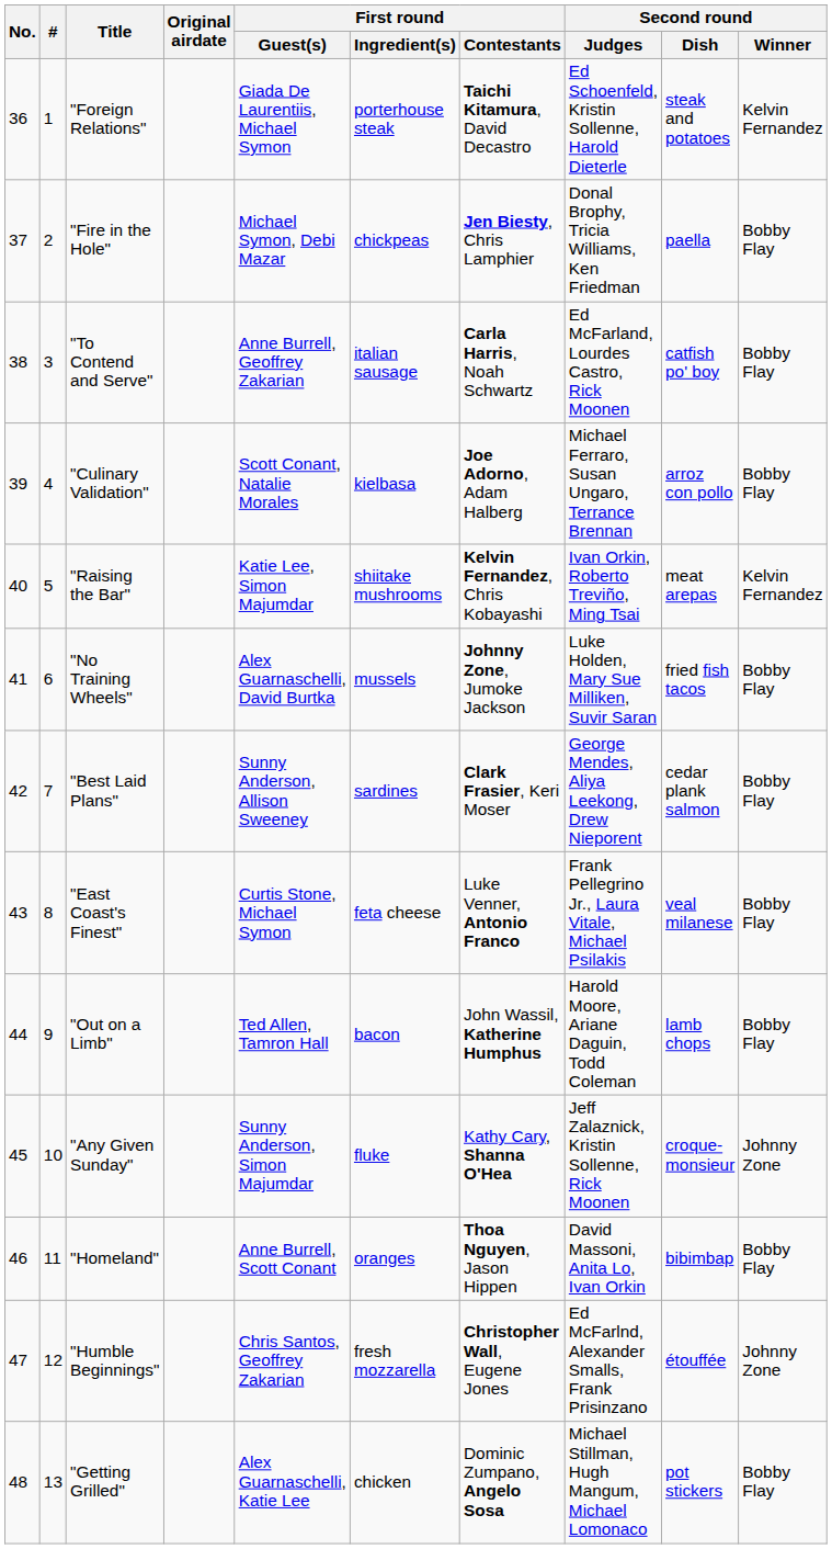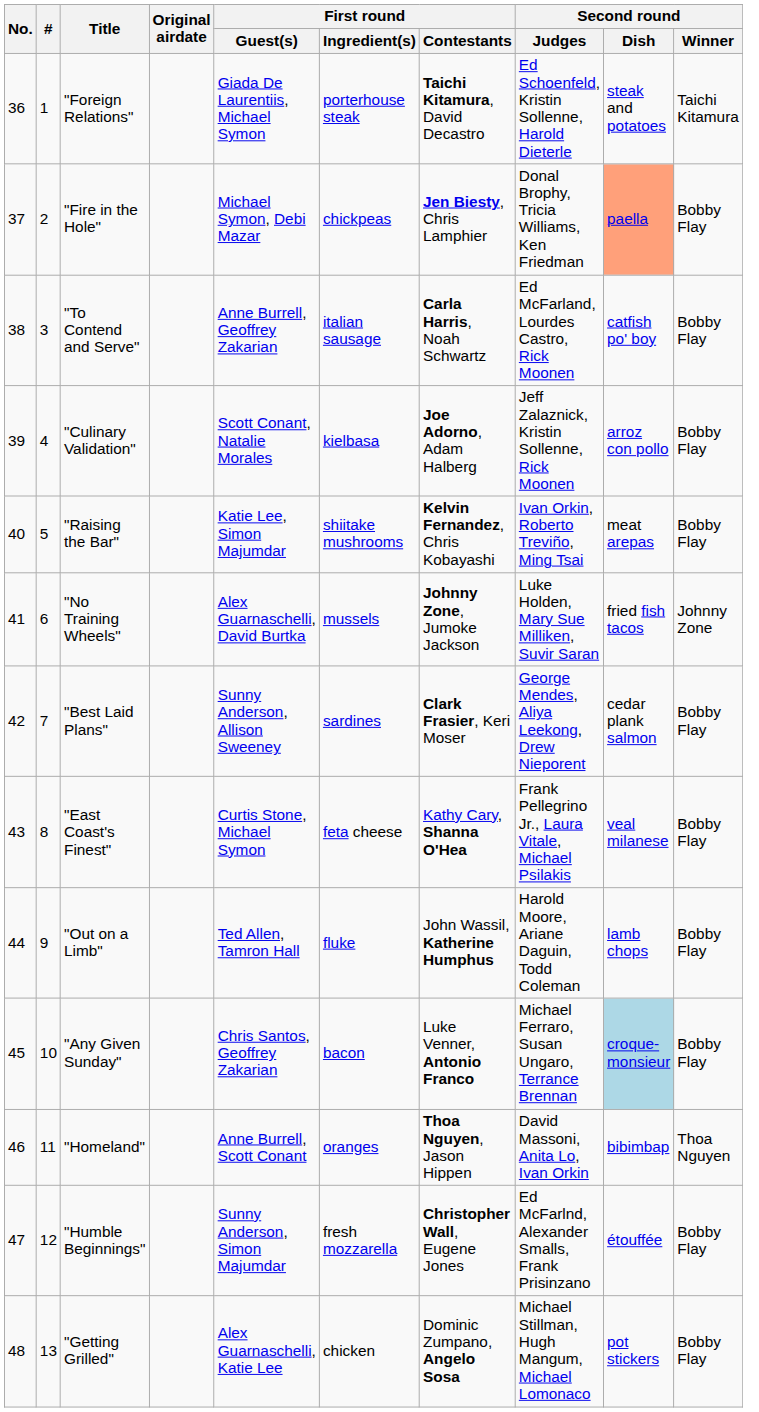"Foreign Relations" | Second round / Winner: Kelvin Fernandez -> Taichi Kitamura
"Fire in the Hole" | Second round / Dish: no background -> lightsalmon background
"Culinary Validation" | Second round / Judges: Michael Ferraro, Susan Ungaro, Terrance Brennan -> Jeff Zalaznick, Kristin Sollenne, Rick Moonen
"Raising the Bar" | Second round / Winner: Kelvin Fernandez -> Bobby Flay
"No Training Wheels" | Second round / Winner: Bobby Flay -> Johnny Zone
"East Coast's Finest" | First round / Contestants: Luke Venner, Antonio Franco -> Kathy Cary, Shanna O'Hea
"Out on a Limb" | First round / Ingredient(s): bacon -> fluke
"Any Given Sunday" | First round / Guest(s): Sunny Anderson, Simon Majumdar -> Chris Santos, Geoffrey Zakarian
"Any Given Sunday" | First round / Ingredient(s): fluke -> bacon
"Any Given Sunday" | First round / Contestants: Kathy Cary, Shanna O'Hea -> Luke Venner, Antonio Franco
"Any Given Sunday" | Second round / Judges: Jeff Zalaznick, Kristin Sollenne, Rick Moonen -> Michael Ferraro, Susan Ungaro, Terrance Brennan
"Any Given Sunday" | Second round / Dish: no background -> lightblue background
"Any Given Sunday" | Second round / Winner: Johnny Zone -> Bobby Flay
"Homeland" | Second round / Winner: Bobby Flay -> Thoa Nguyen
"Humble Beginnings" | First round / Guest(s): Chris Santos, Geoffrey Zakarian -> Sunny Anderson, Simon Majumdar
"Humble Beginnings" | Second round / Winner: Johnny Zone -> Bobby Flay
